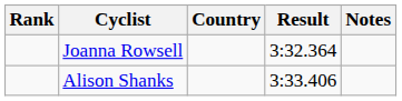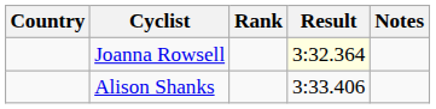columns swapped: Rank <-> Country
Joanna Rowsell | Result: no background -> lightyellow background
